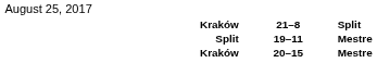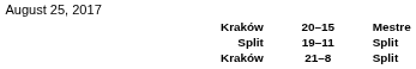rows swapped: 20–15 <-> 21–8
19–11 | column 5: Mestre -> Split
